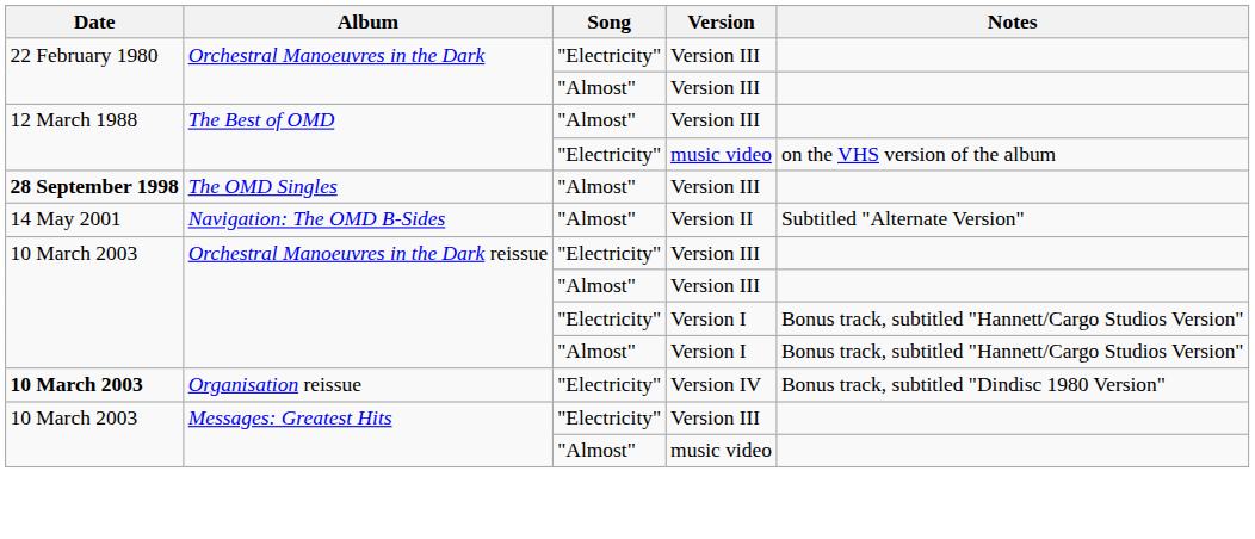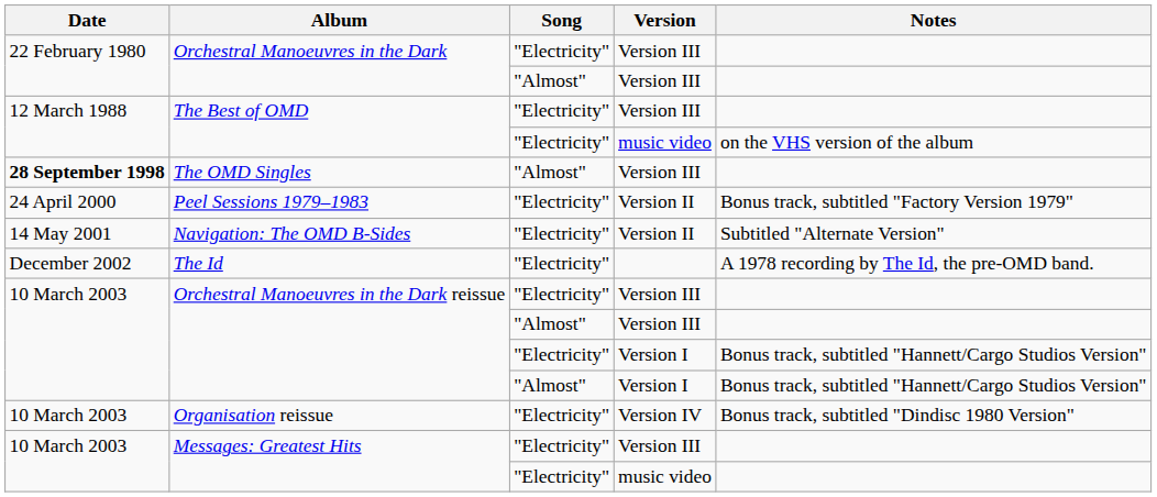The Best of OMD / Version III | Song: "Almost" -> "Electricity"
+ row: 24 April 2000 | Peel Sessions 1979–1983 | "Electricity" | Version II | Bonus track, subtitled "Factory Version 1979"
Navigation: The OMD B-Sides | Song: "Almost" -> "Electricity"
+ row: December 2002 | The Id | "Electricity" | A 1978 recording by The Id, the pre-OMD band.
Organisation reissue | Date: bold -> normal
Messages: Greatest Hits / music video | Song: "Almost" -> "Electricity"
